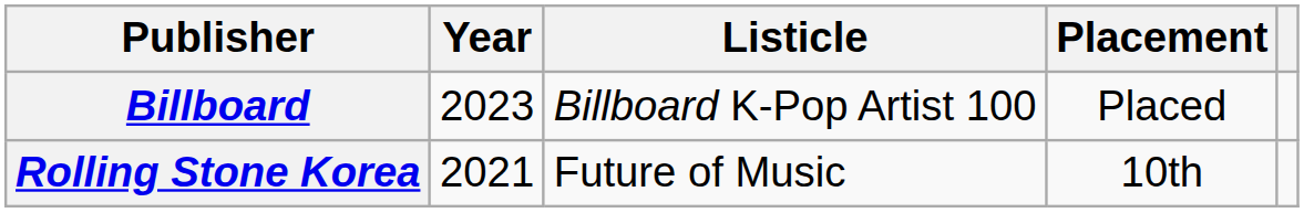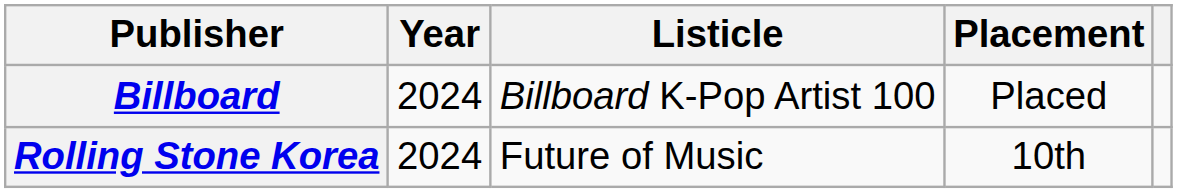Billboard | Year: 2023 -> 2024
Rolling Stone Korea | Year: 2021 -> 2024
